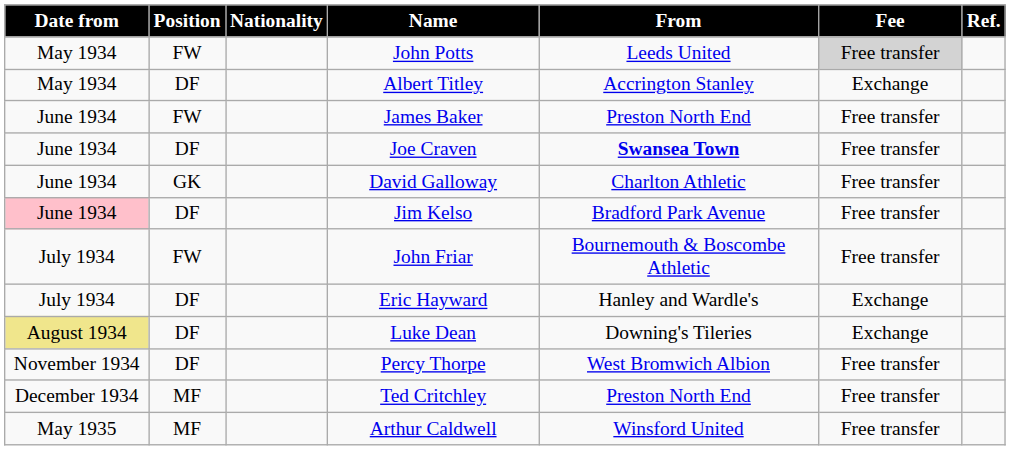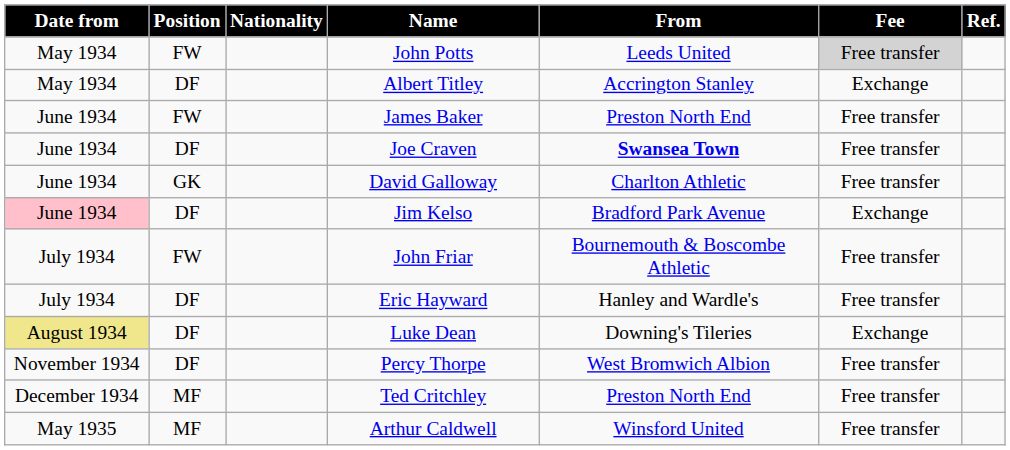Jim Kelso | Fee: Free transfer -> Exchange
Eric Hayward | Fee: Exchange -> Free transfer
